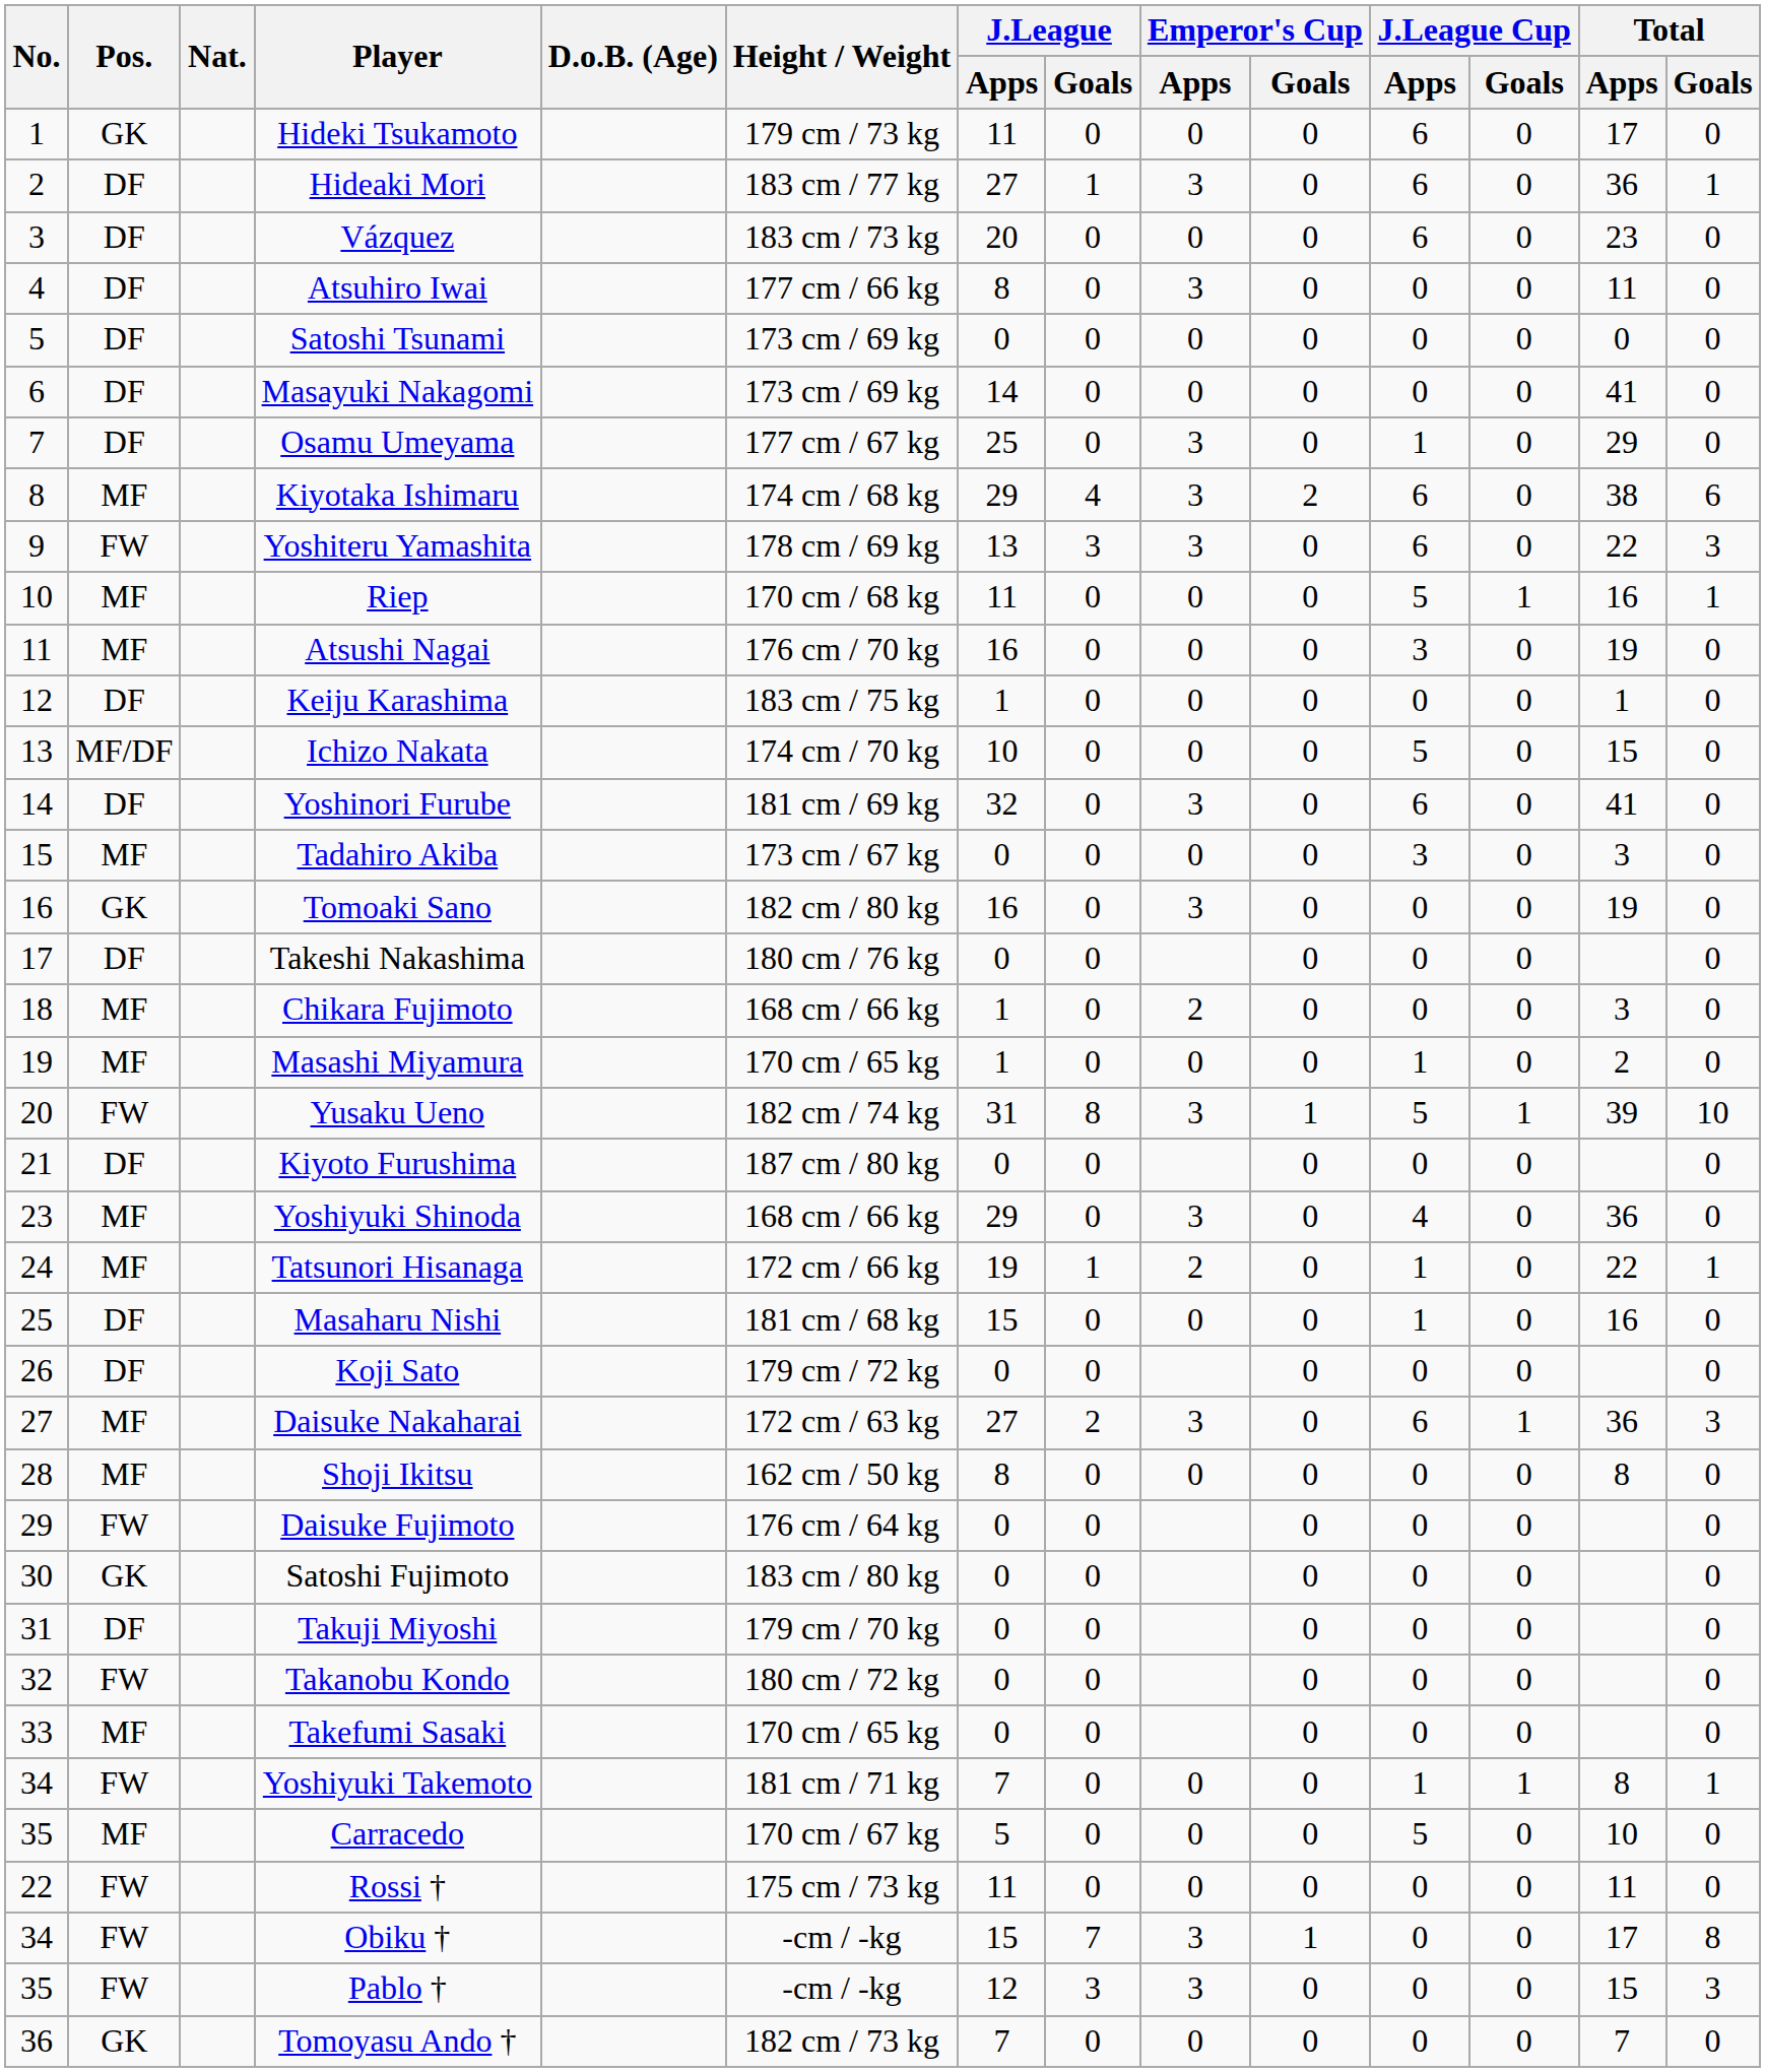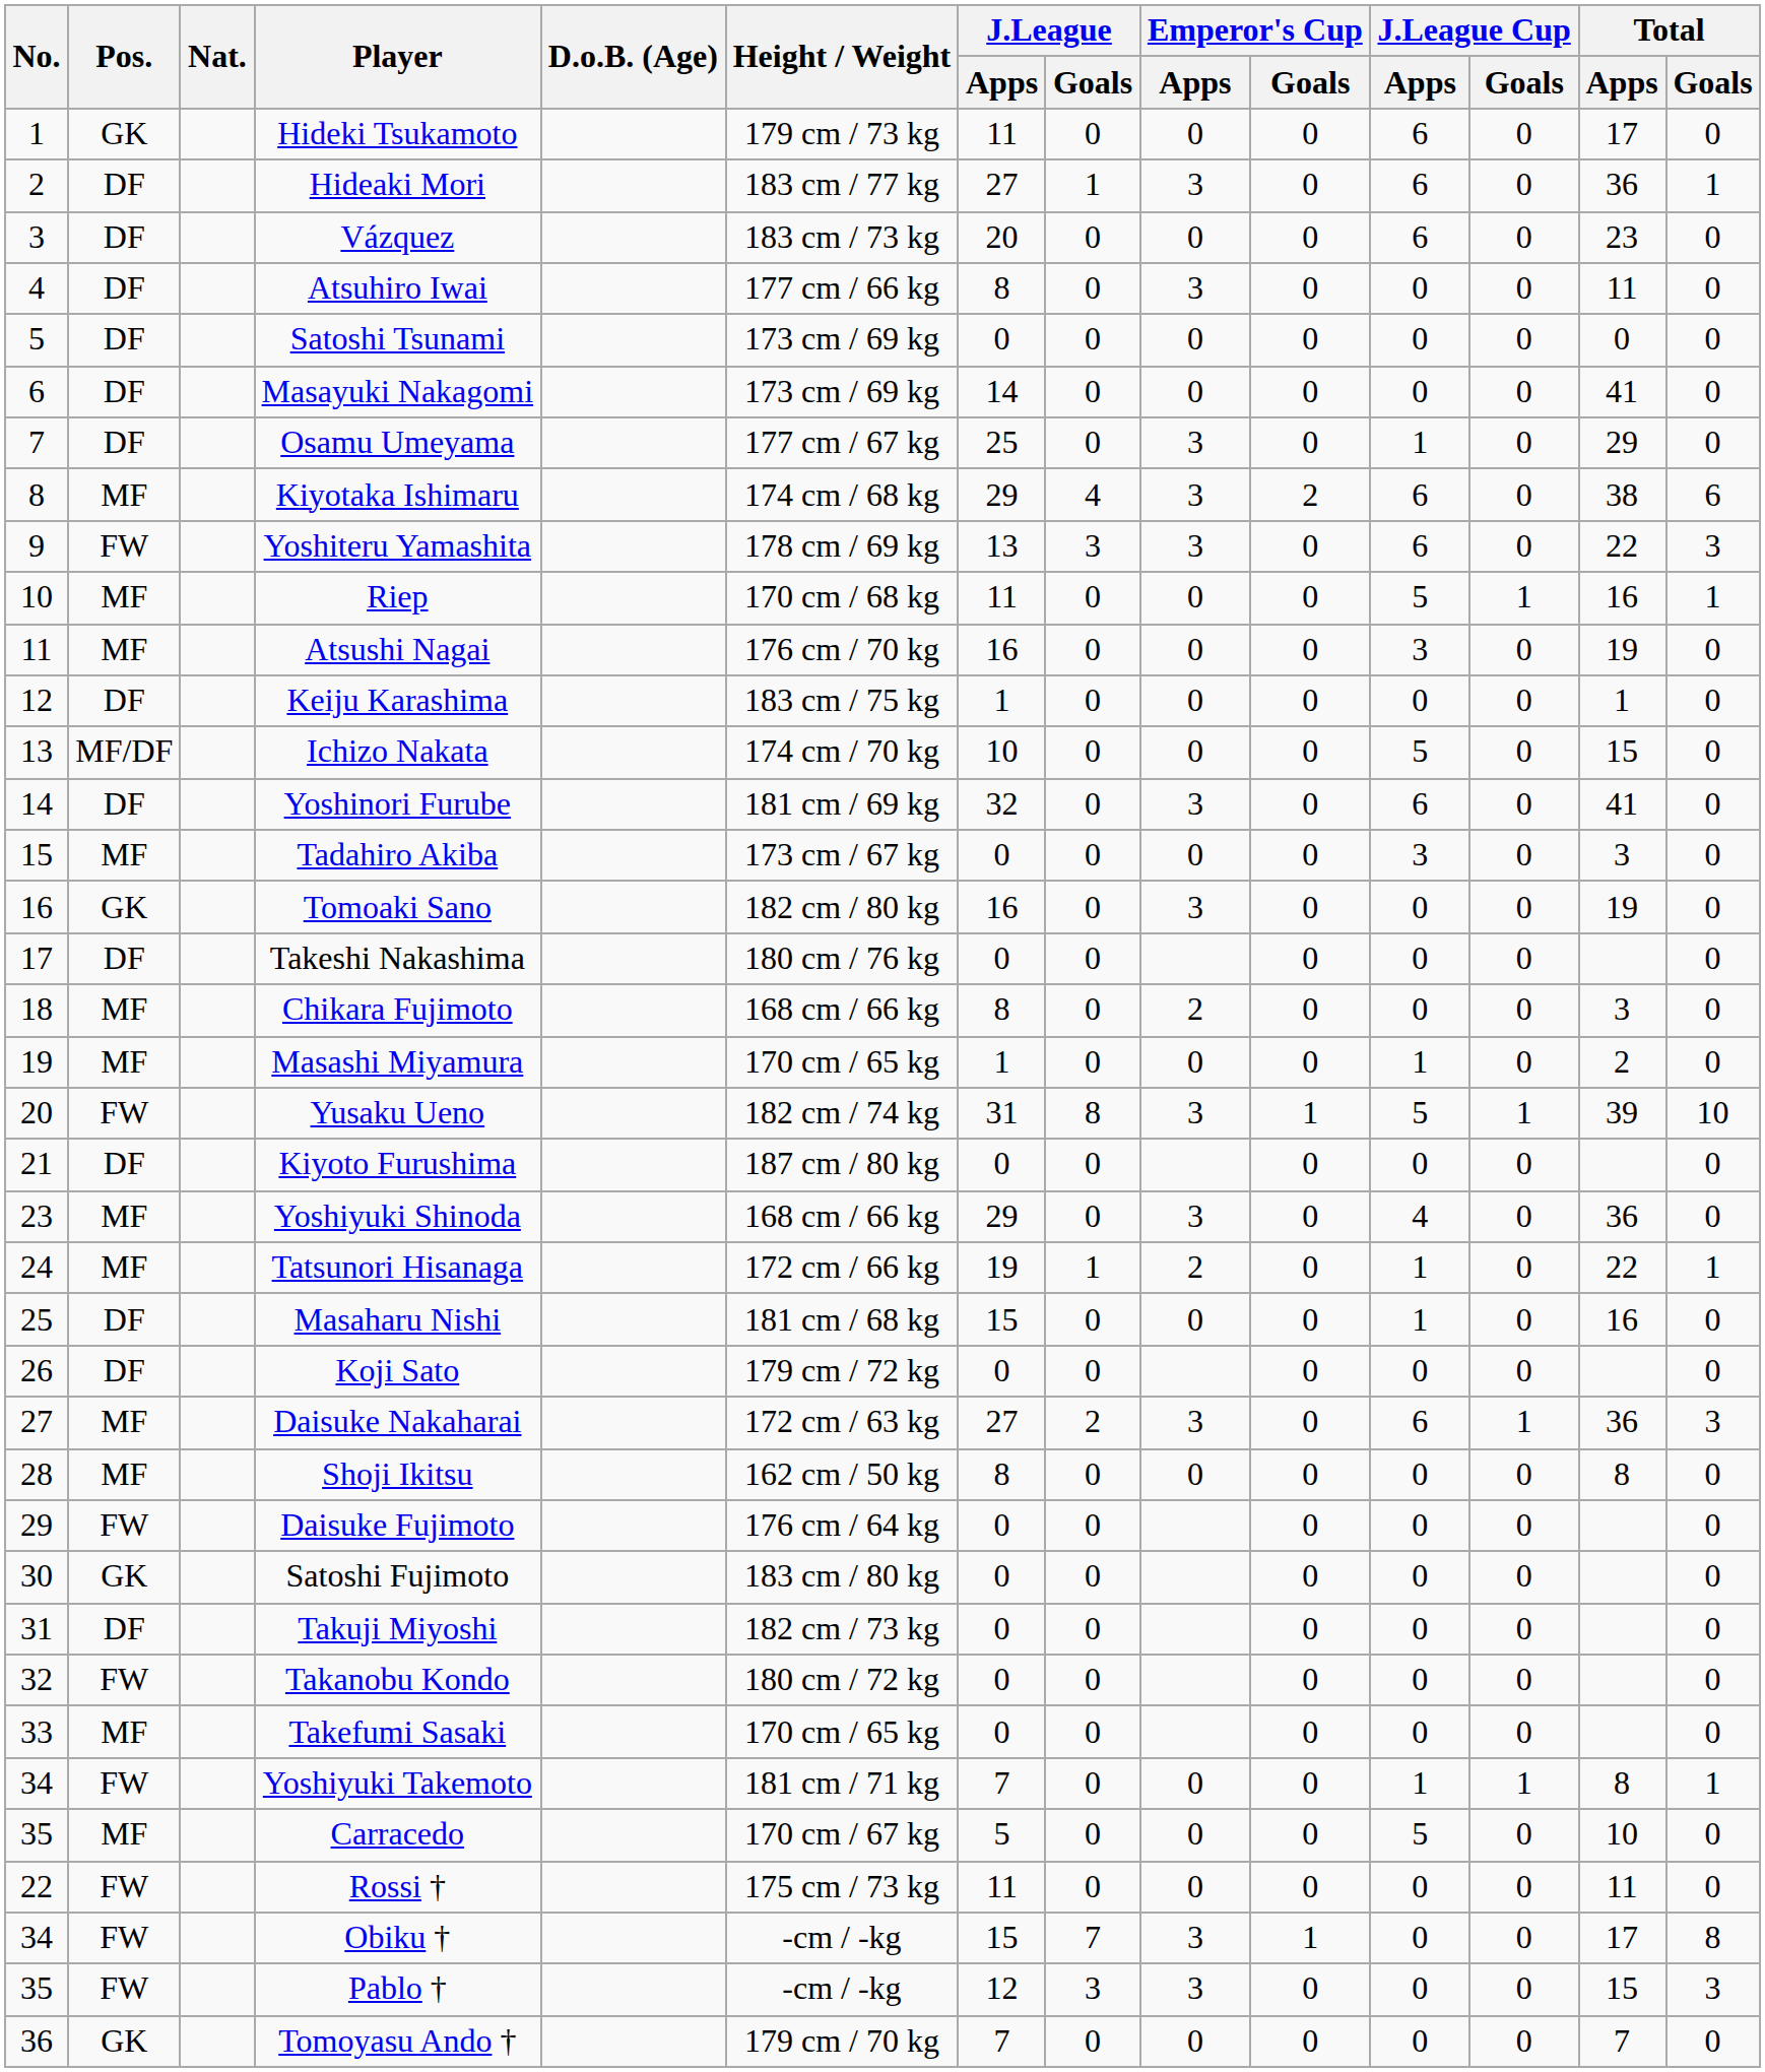Chikara Fujimoto | J.League / Apps: 1 -> 8
Takuji Miyoshi | Height / Weight: 179 cm / 70 kg -> 182 cm / 73 kg
Tomoyasu Ando † | Height / Weight: 182 cm / 73 kg -> 179 cm / 70 kg
